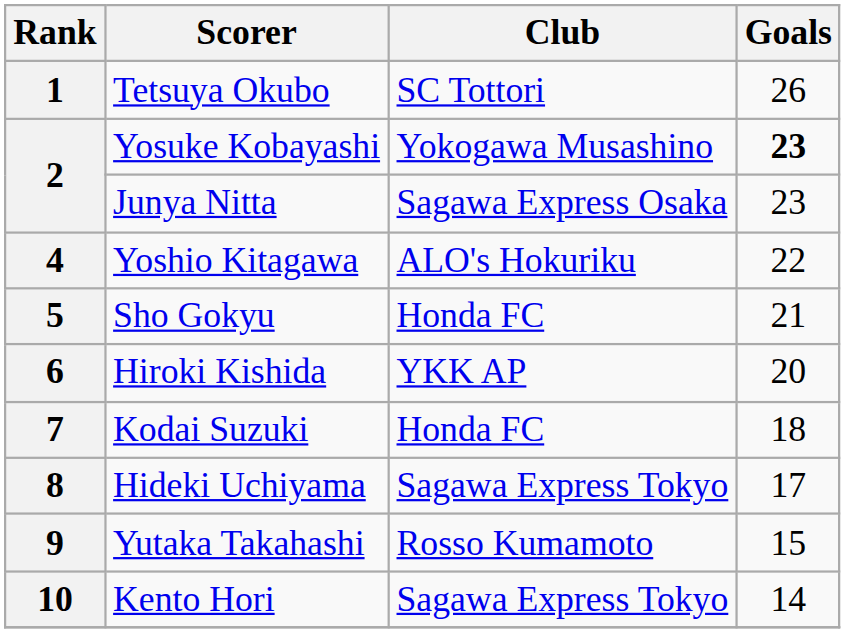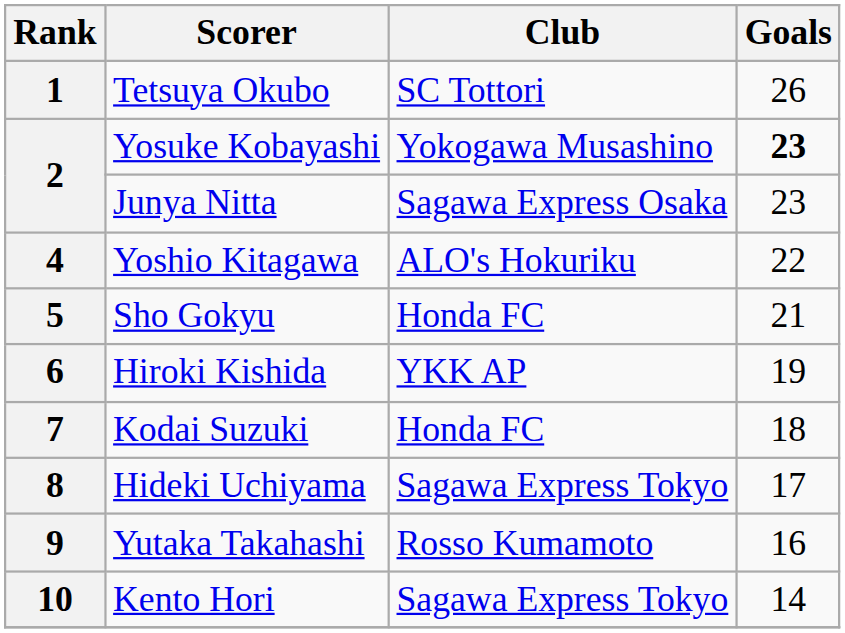6 | Goals: 20 -> 19
9 | Goals: 15 -> 16
